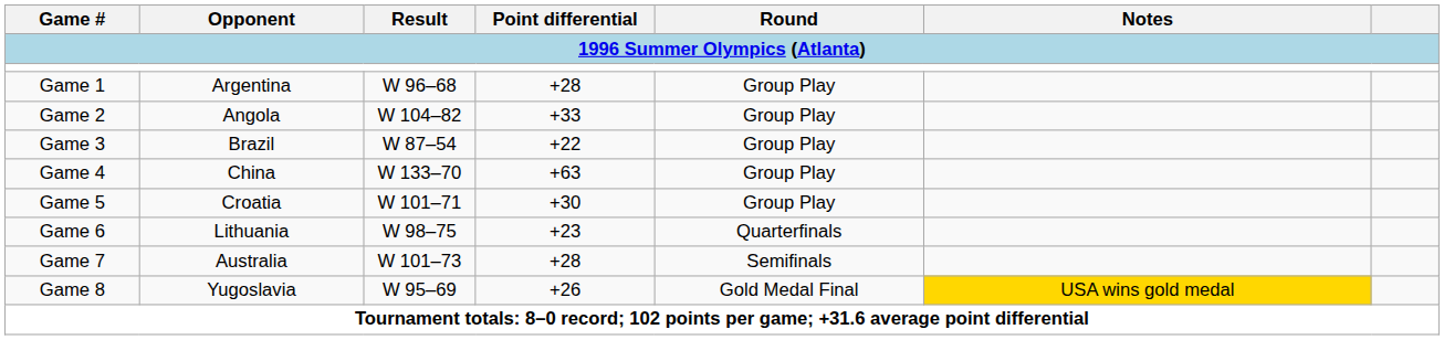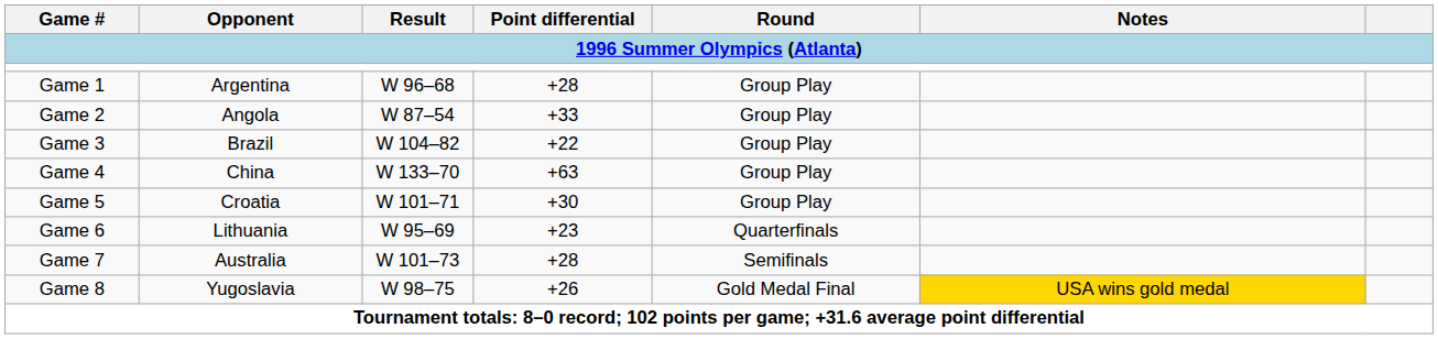Game 2 | Result: W 104–82 -> W 87–54
Game 3 | Result: W 87–54 -> W 104–82
Game 6 | Result: W 98–75 -> W 95–69
Game 8 | Result: W 95–69 -> W 98–75
